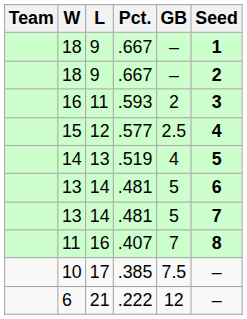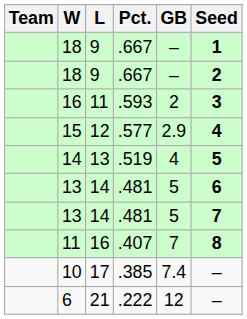15 | GB: 2.5 -> 2.9
10 | GB: 7.5 -> 7.4
